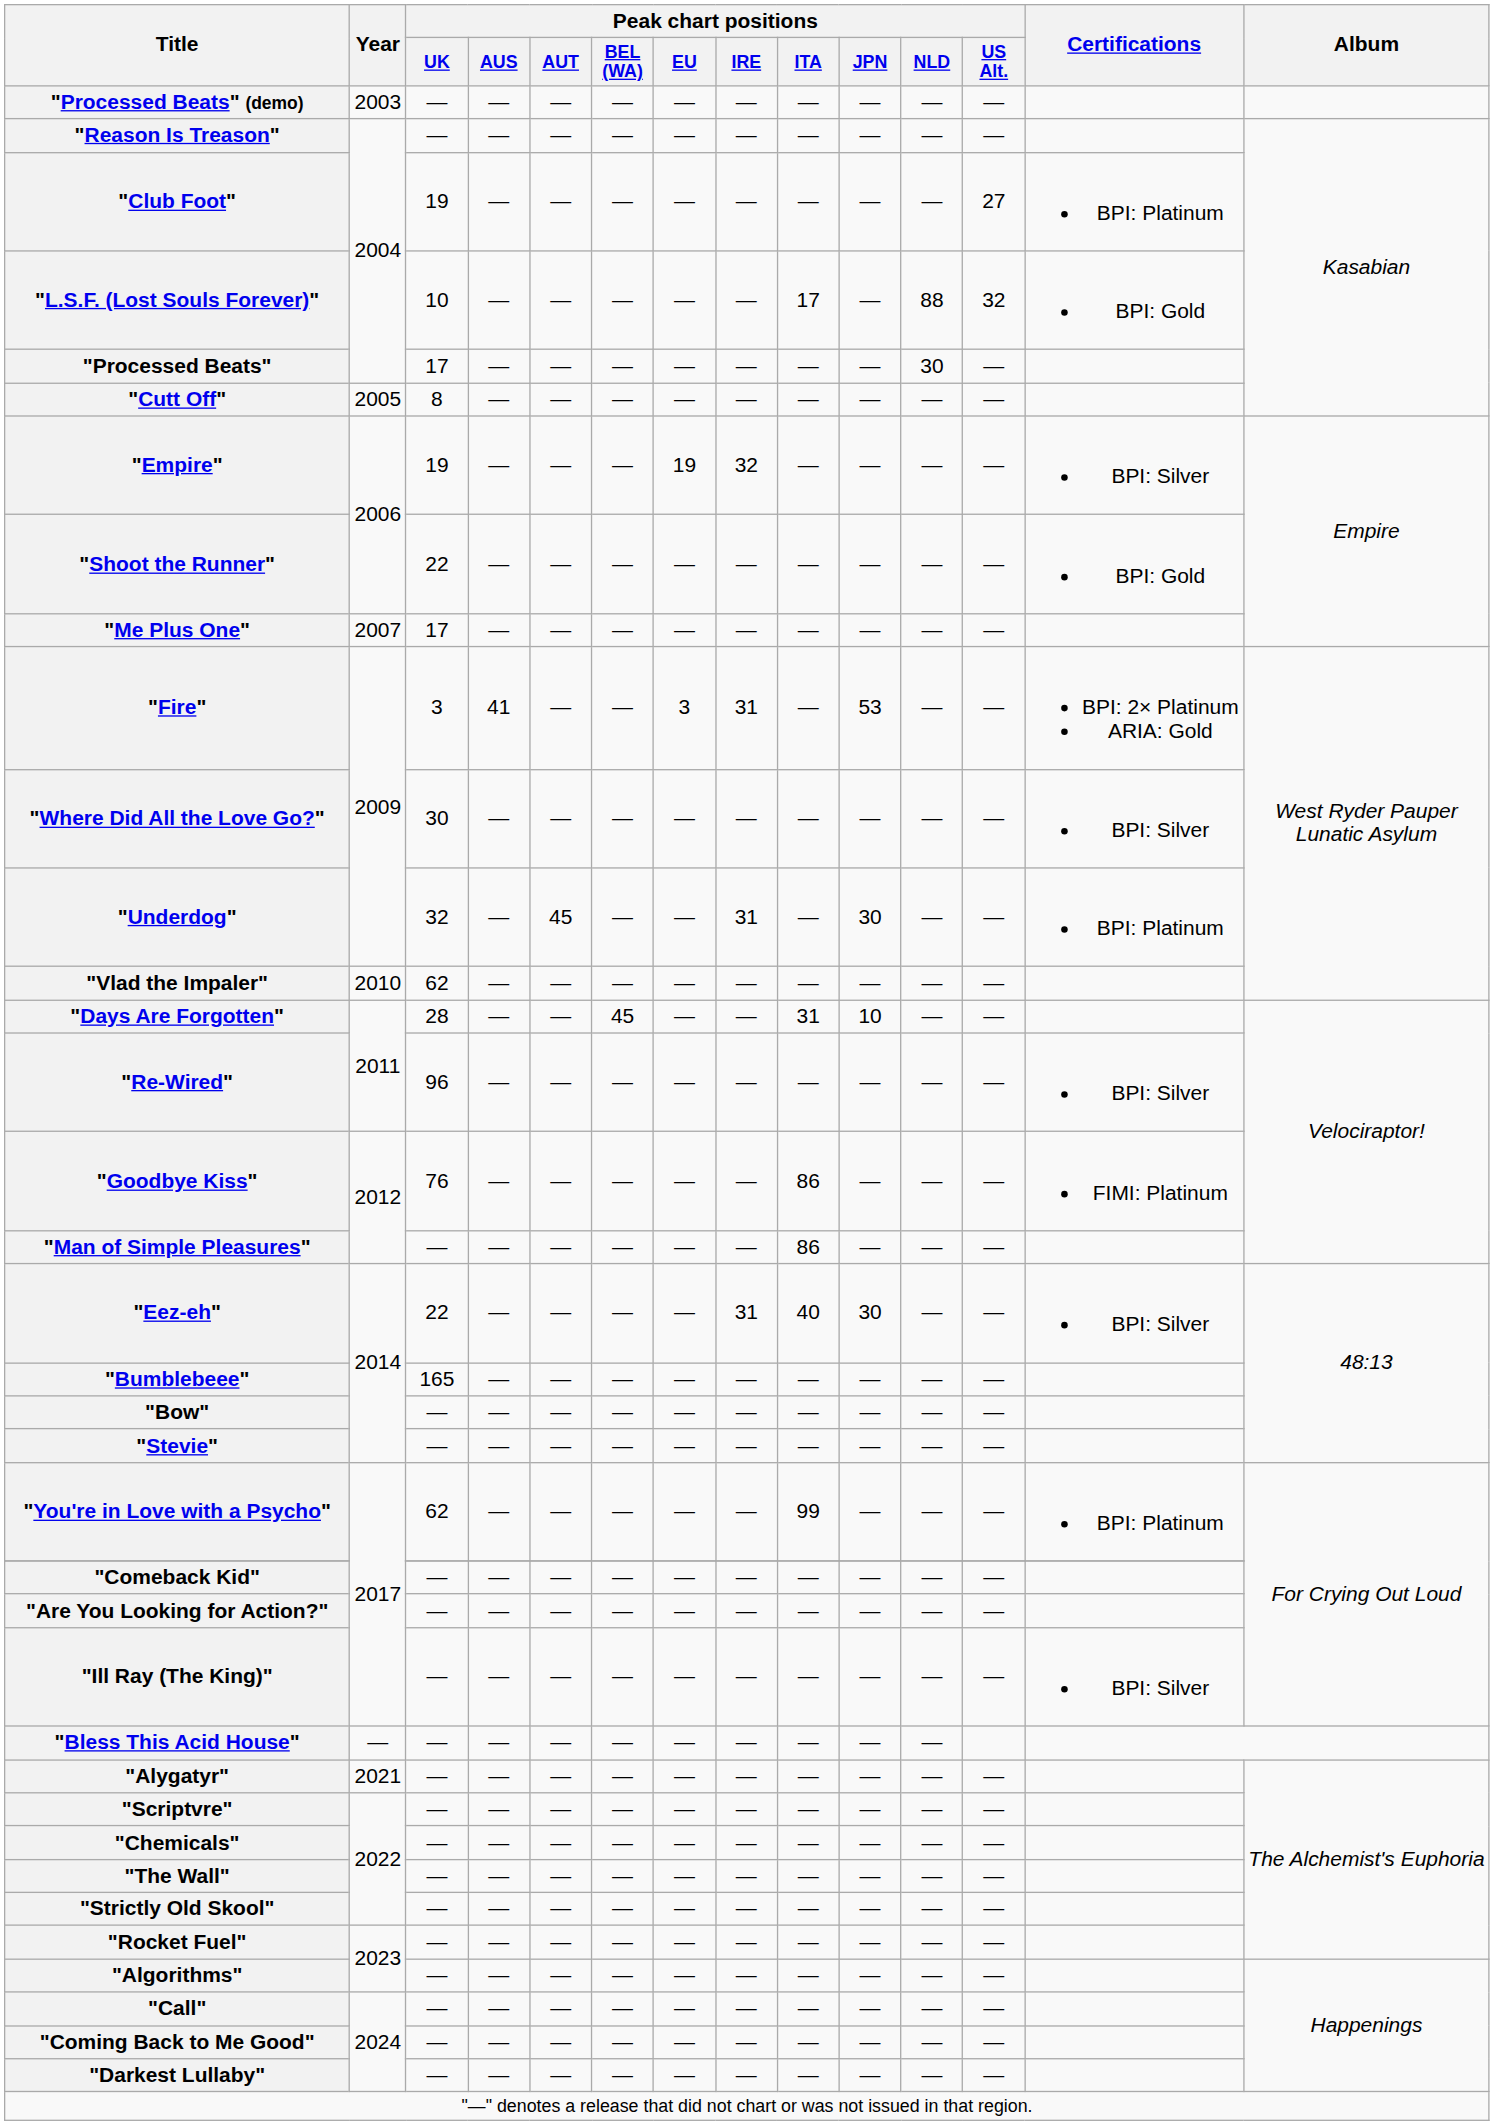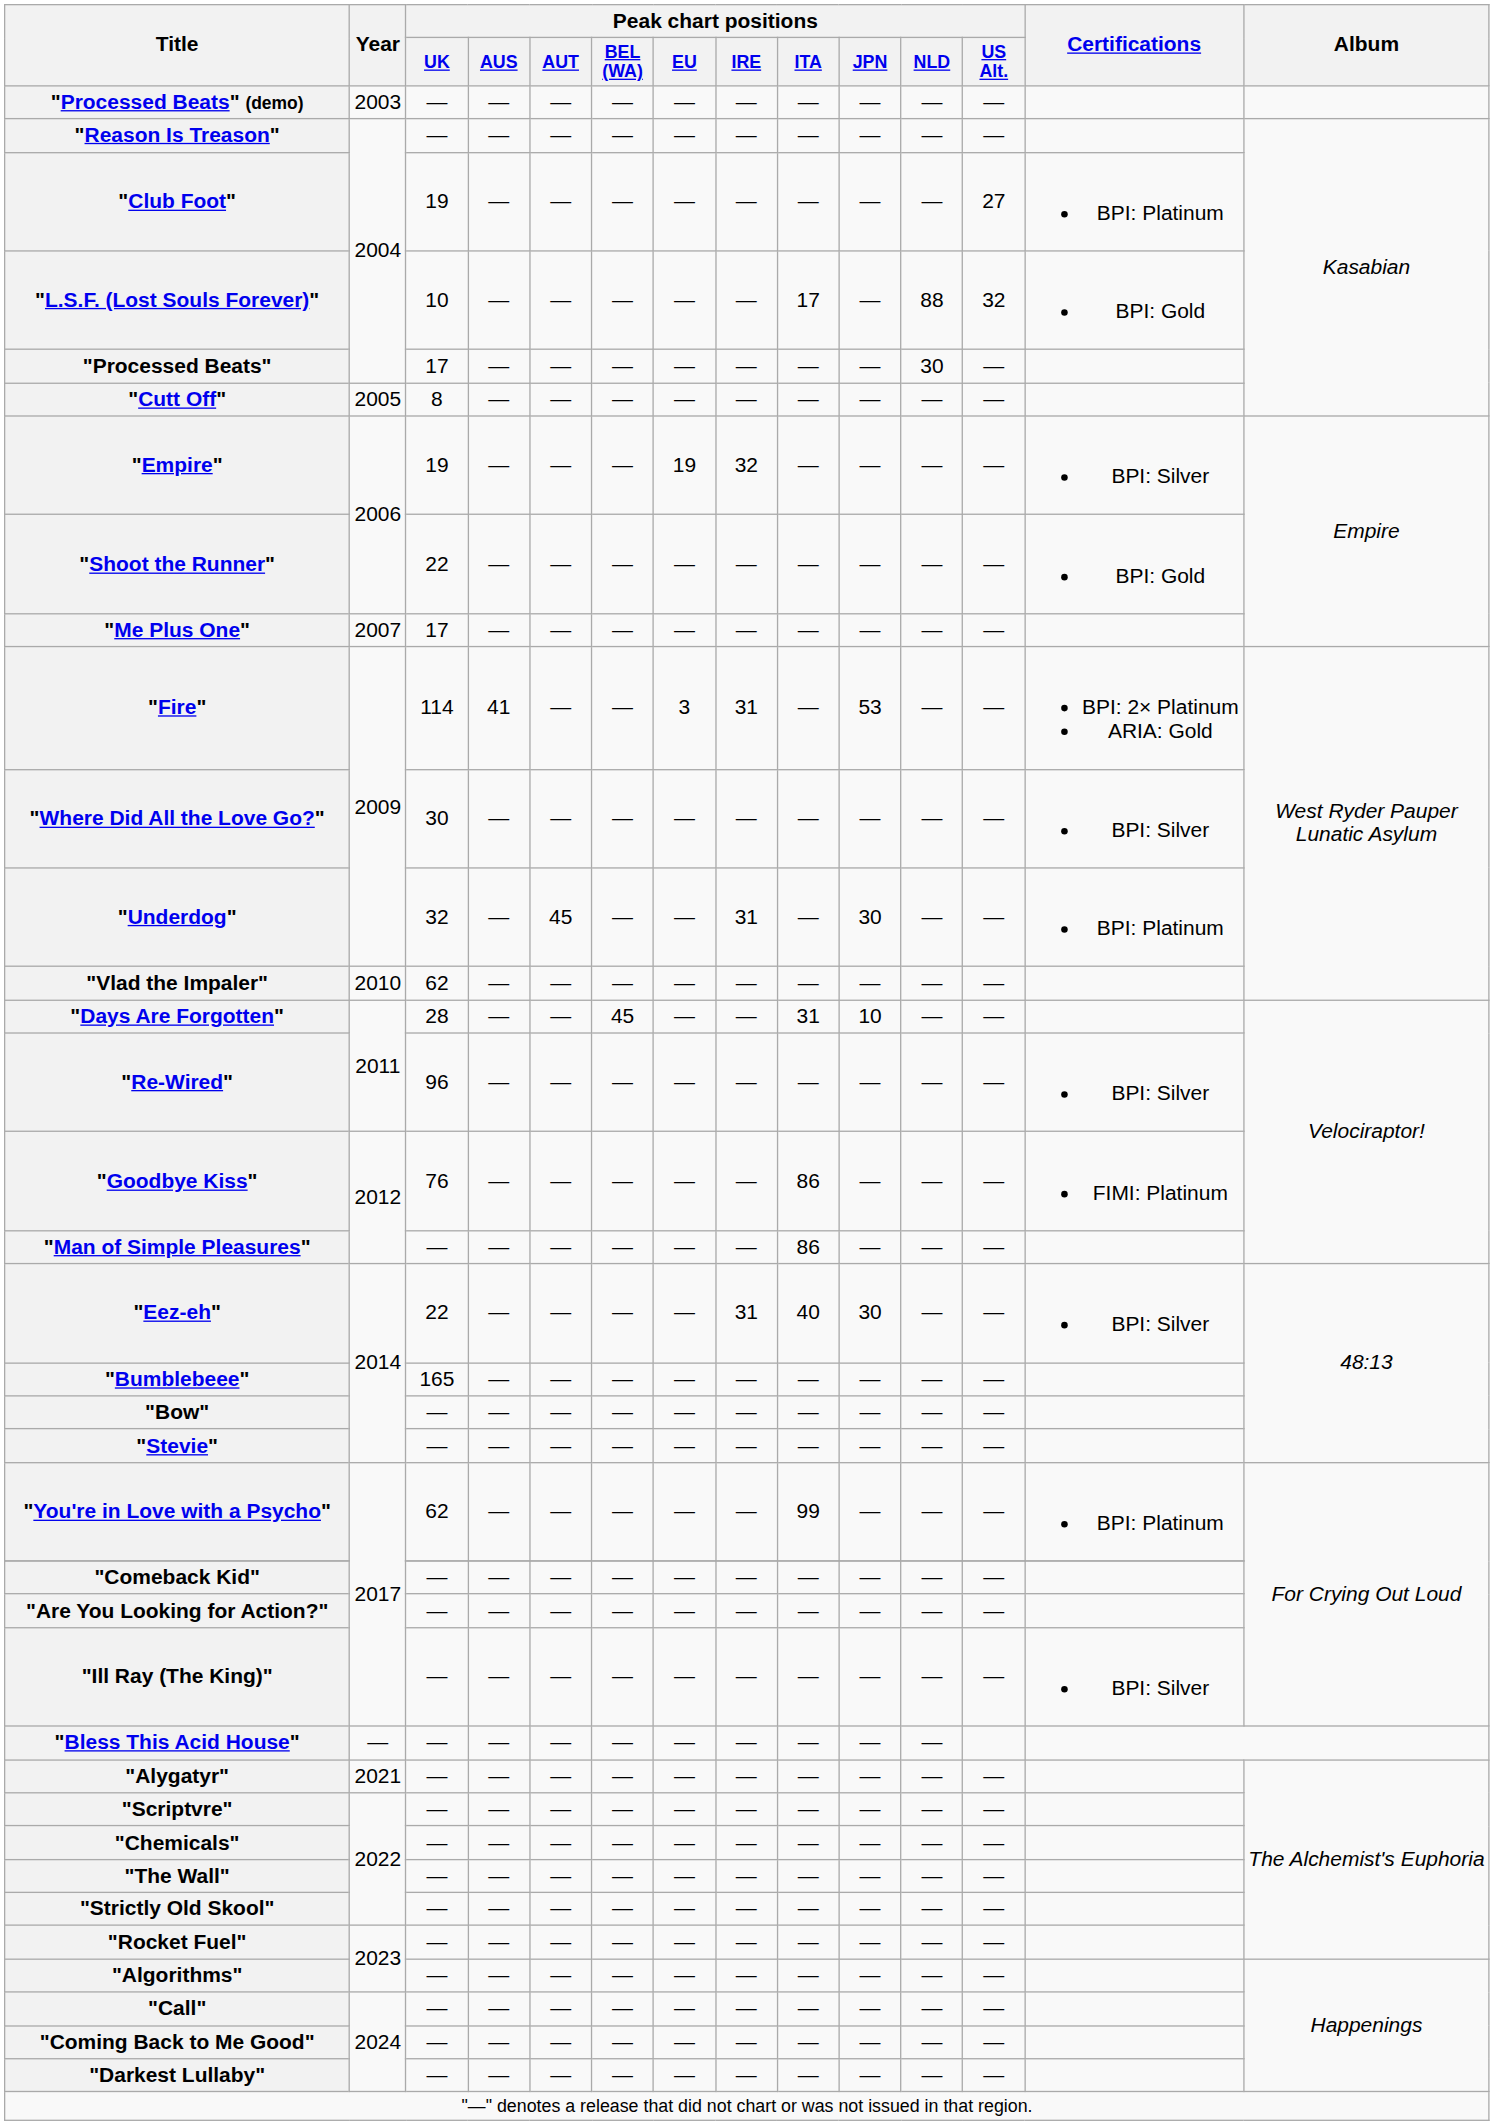"Fire" | Peak chart positions / UK: 3 -> 114
